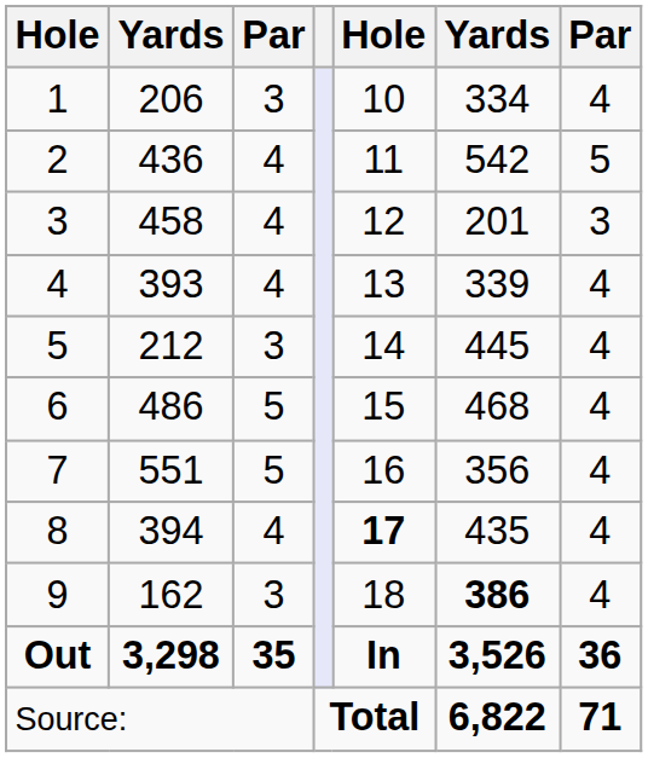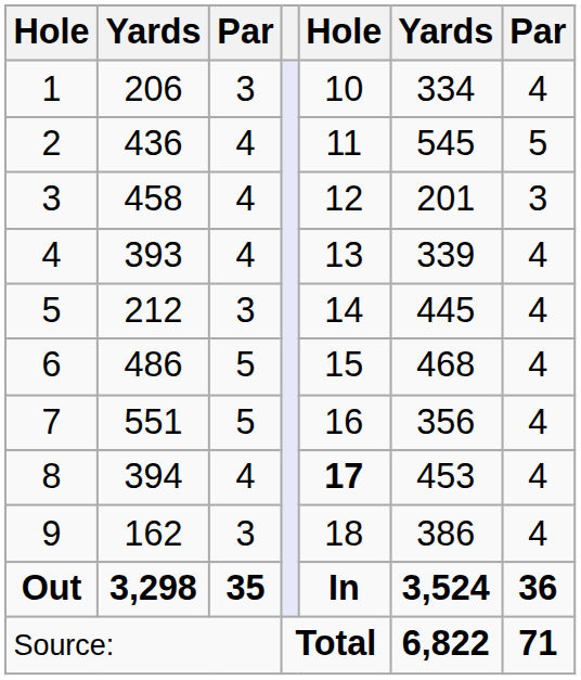2 | column 6: 542 -> 545
8 | column 6: 435 -> 453
9 | column 6: bold -> normal
Out | column 6: 3,526 -> 3,524
